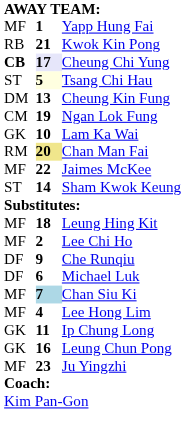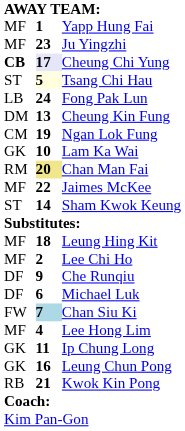rows swapped: Kwok Kin Pong <-> Ju Yingzhi
+ row: LB | 24 | Fong Pak Lun
Chan Siu Ki | column 1: MF -> FW
